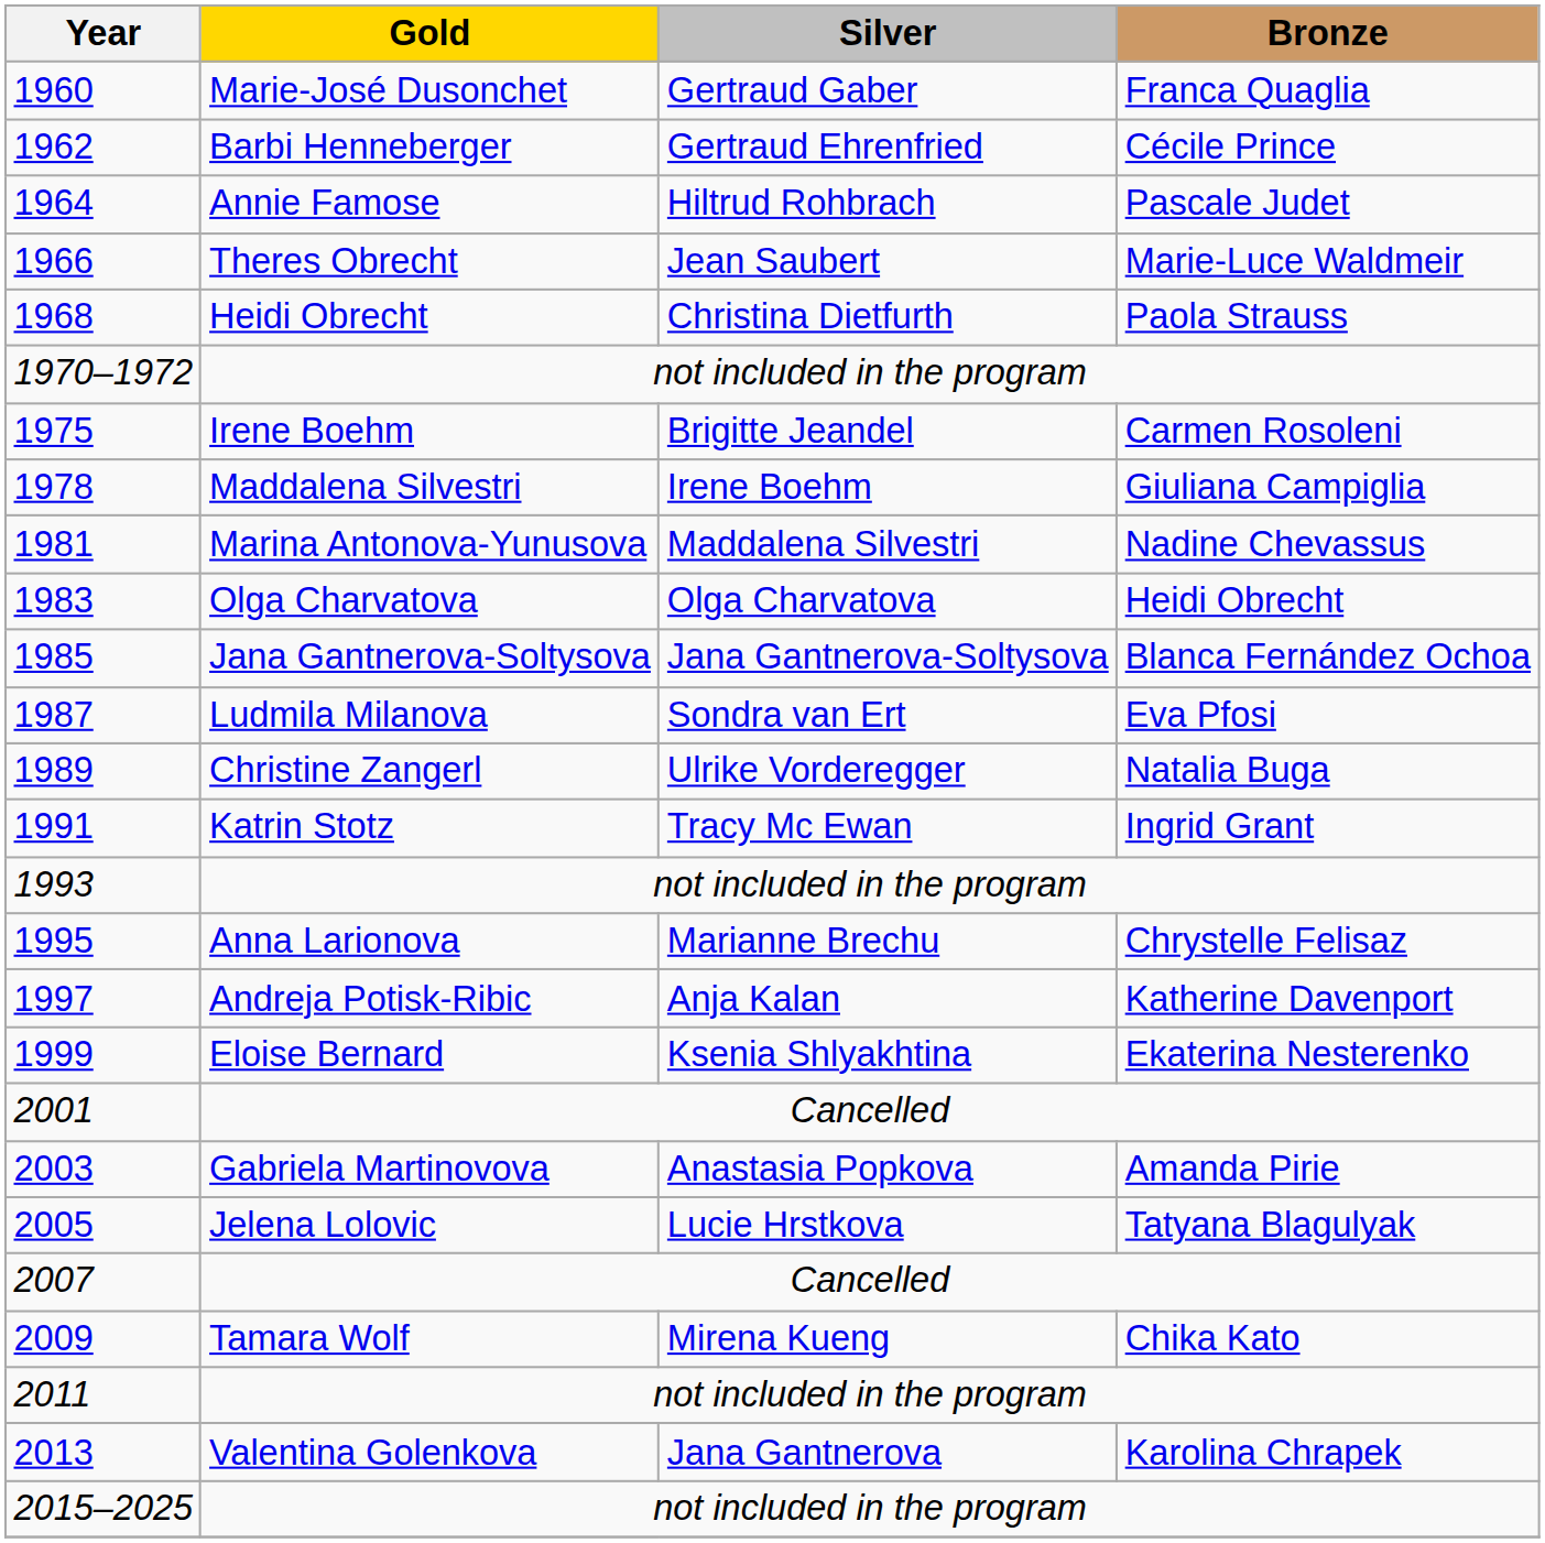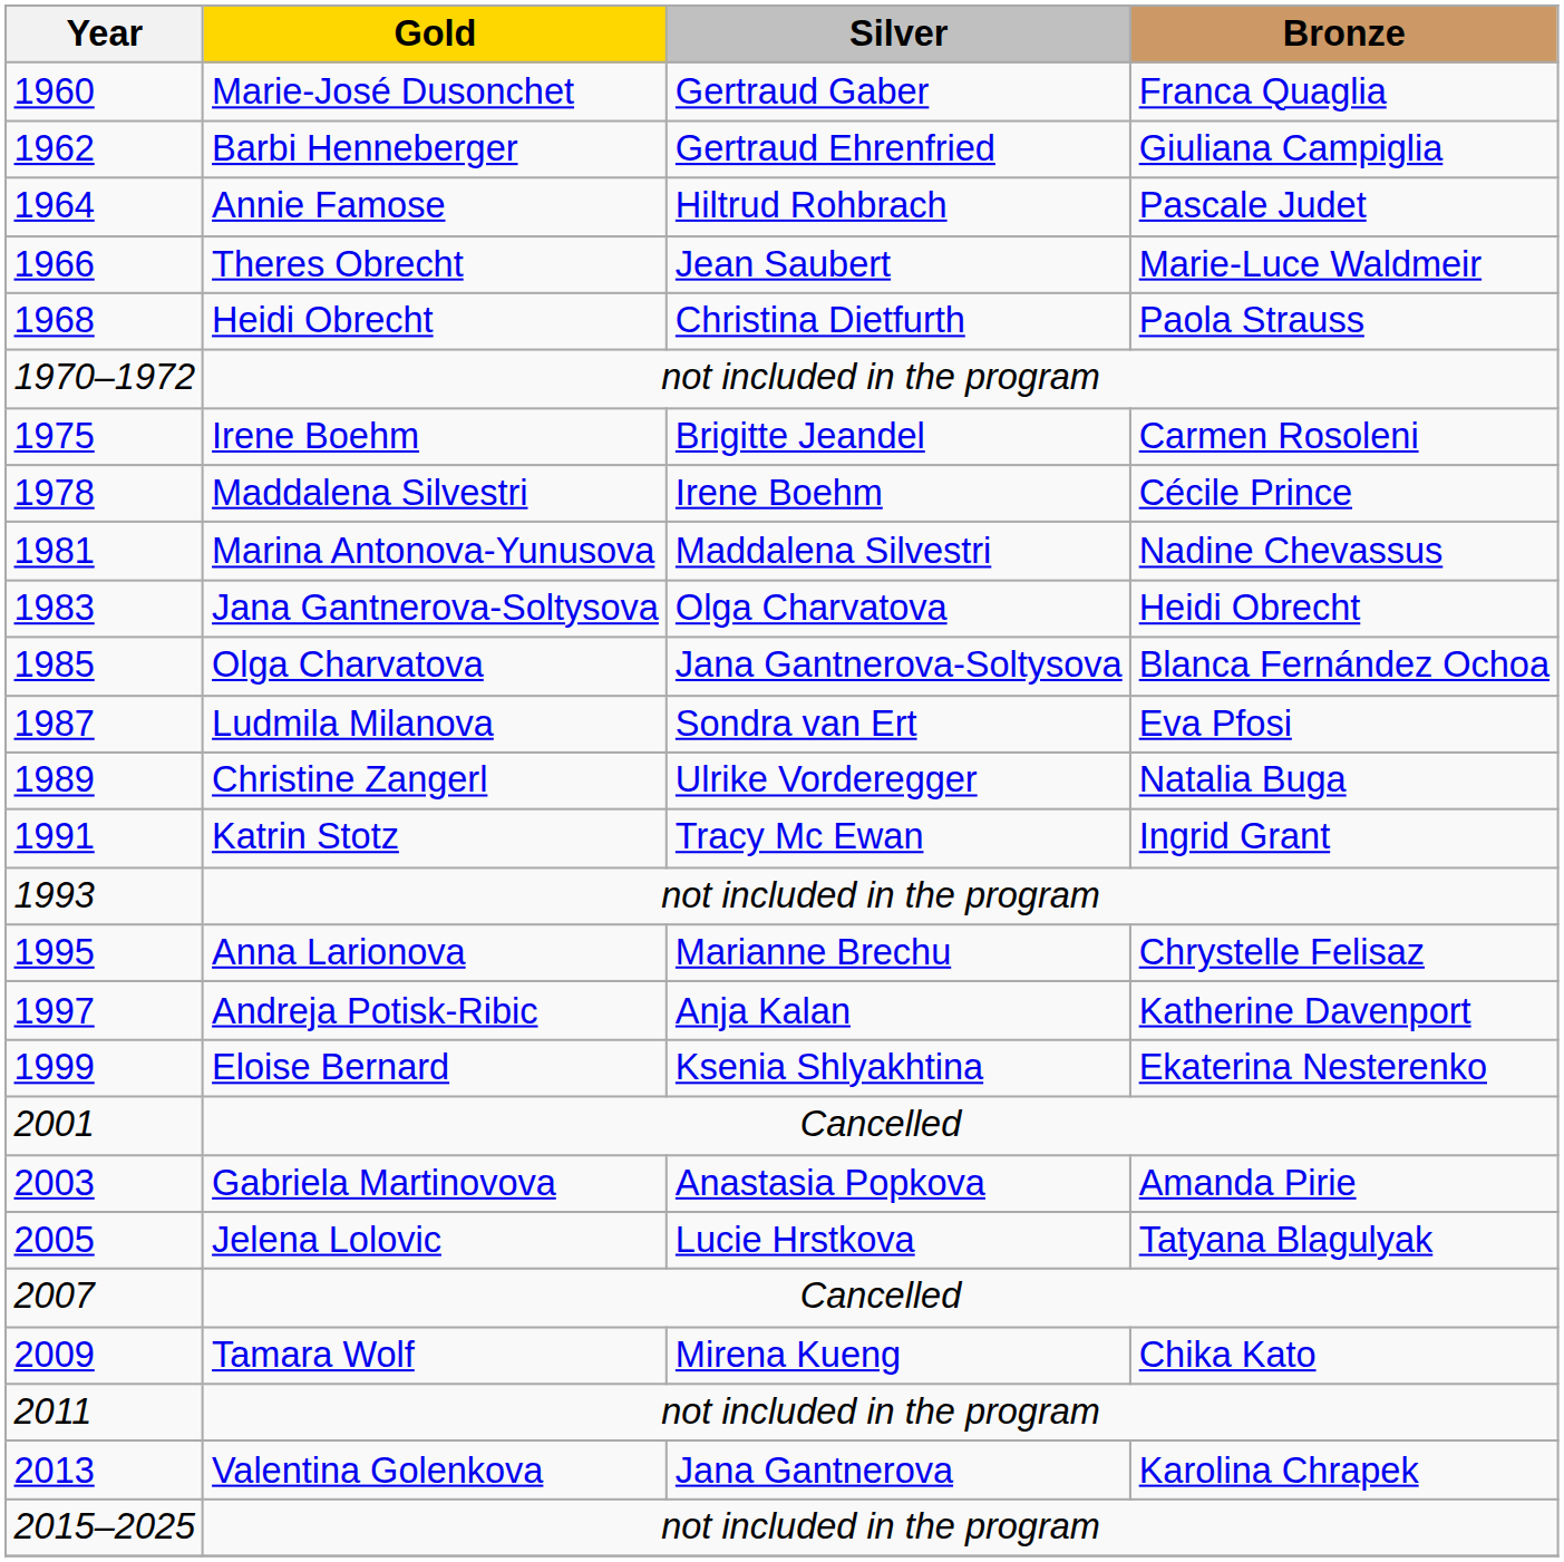1962 | Bronze: Cécile Prince -> Giuliana Campiglia
1978 | Bronze: Giuliana Campiglia -> Cécile Prince
1983 | Gold: Olga Charvatova -> Jana Gantnerova-Soltysova
1985 | Gold: Jana Gantnerova-Soltysova -> Olga Charvatova
